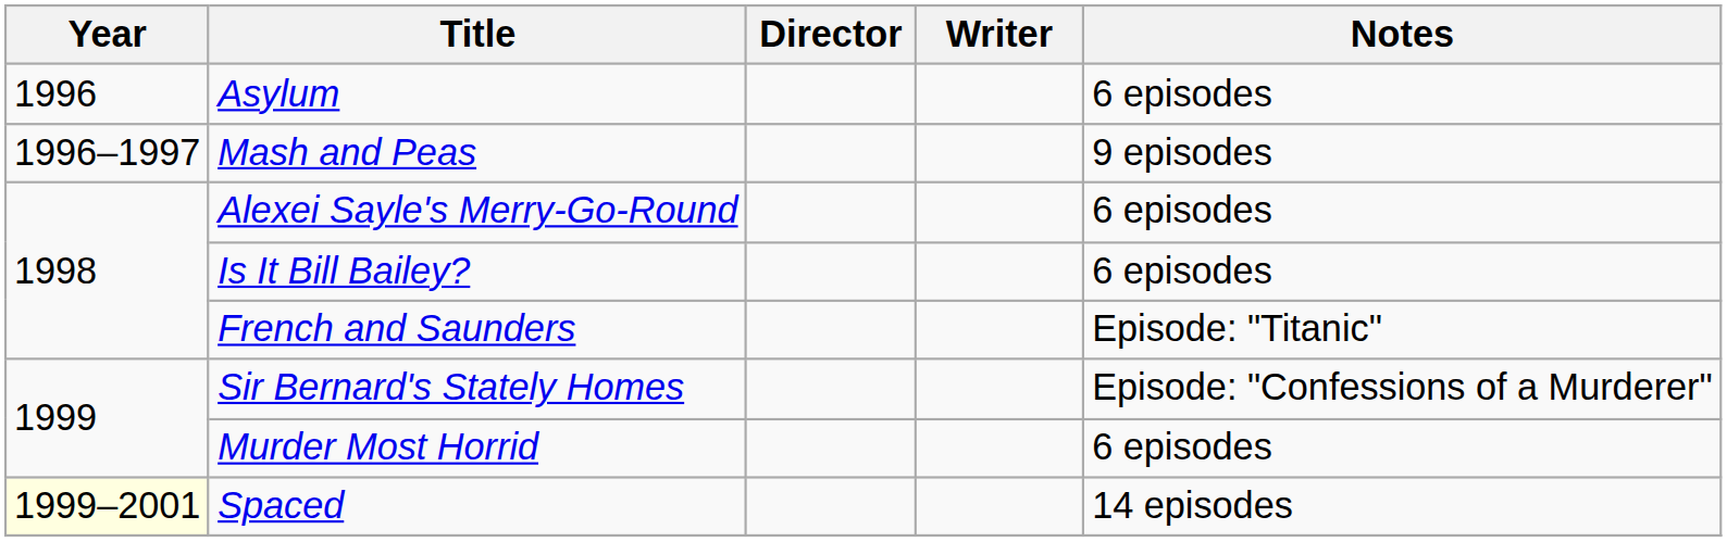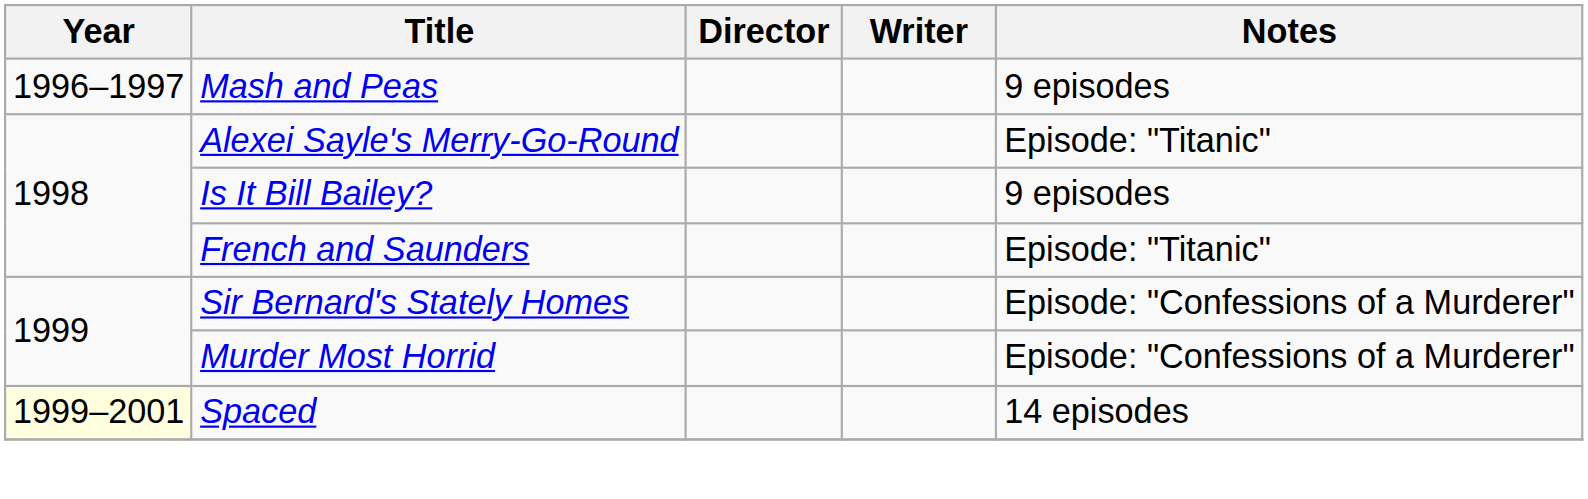- row: 1996 | Asylum | 6 episodes
Alexei Sayle's Merry-Go-Round | Notes: 6 episodes -> Episode: "Titanic"
Is It Bill Bailey? | Notes: 6 episodes -> 9 episodes
Murder Most Horrid | Notes: 6 episodes -> Episode: "Confessions of a Murderer"
